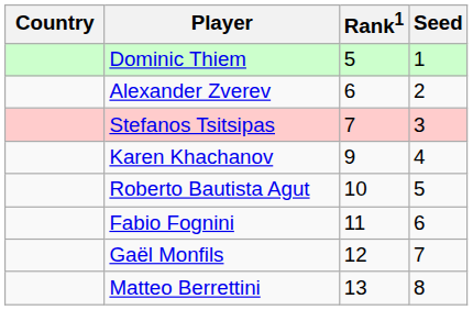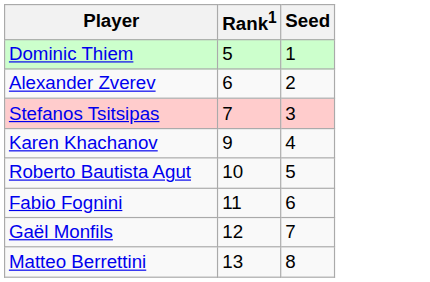- column: Country
